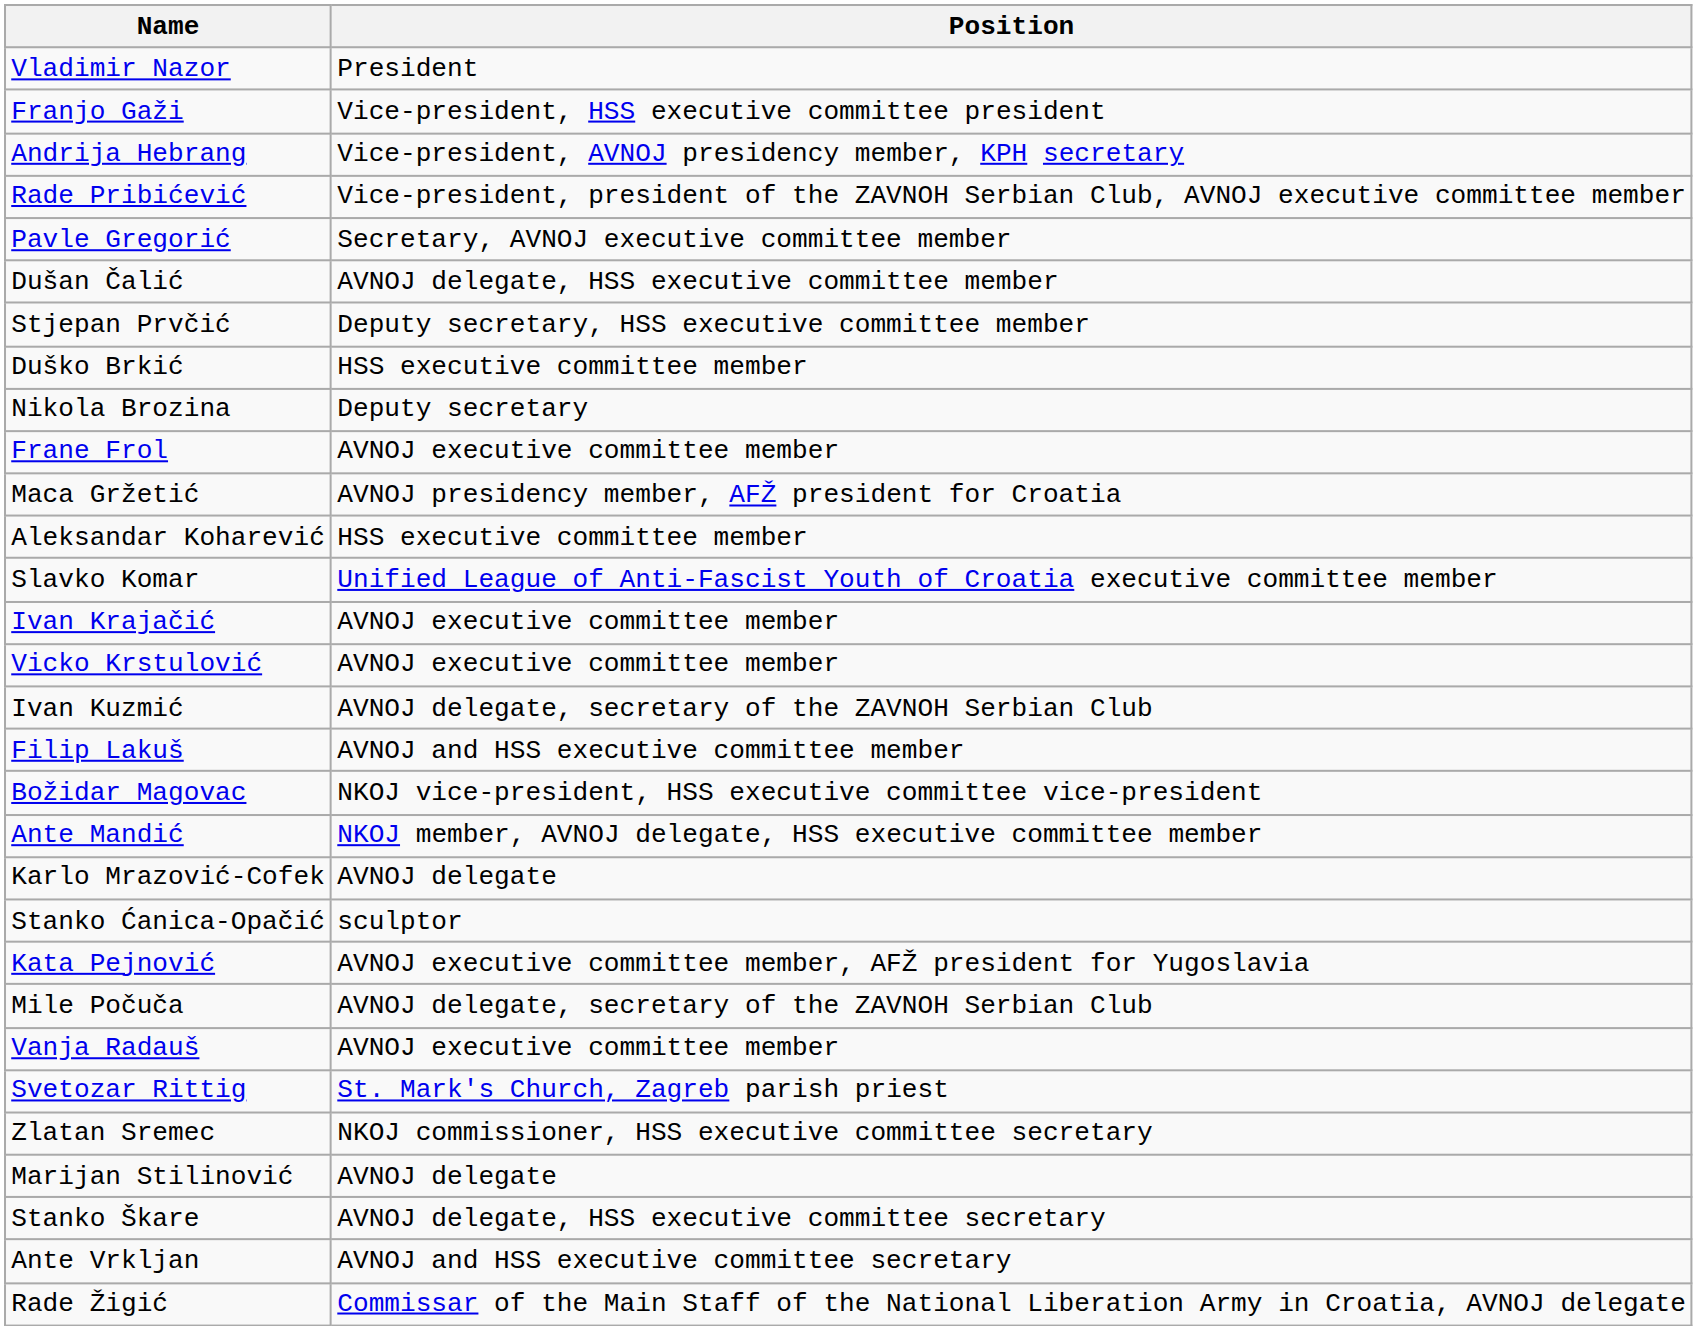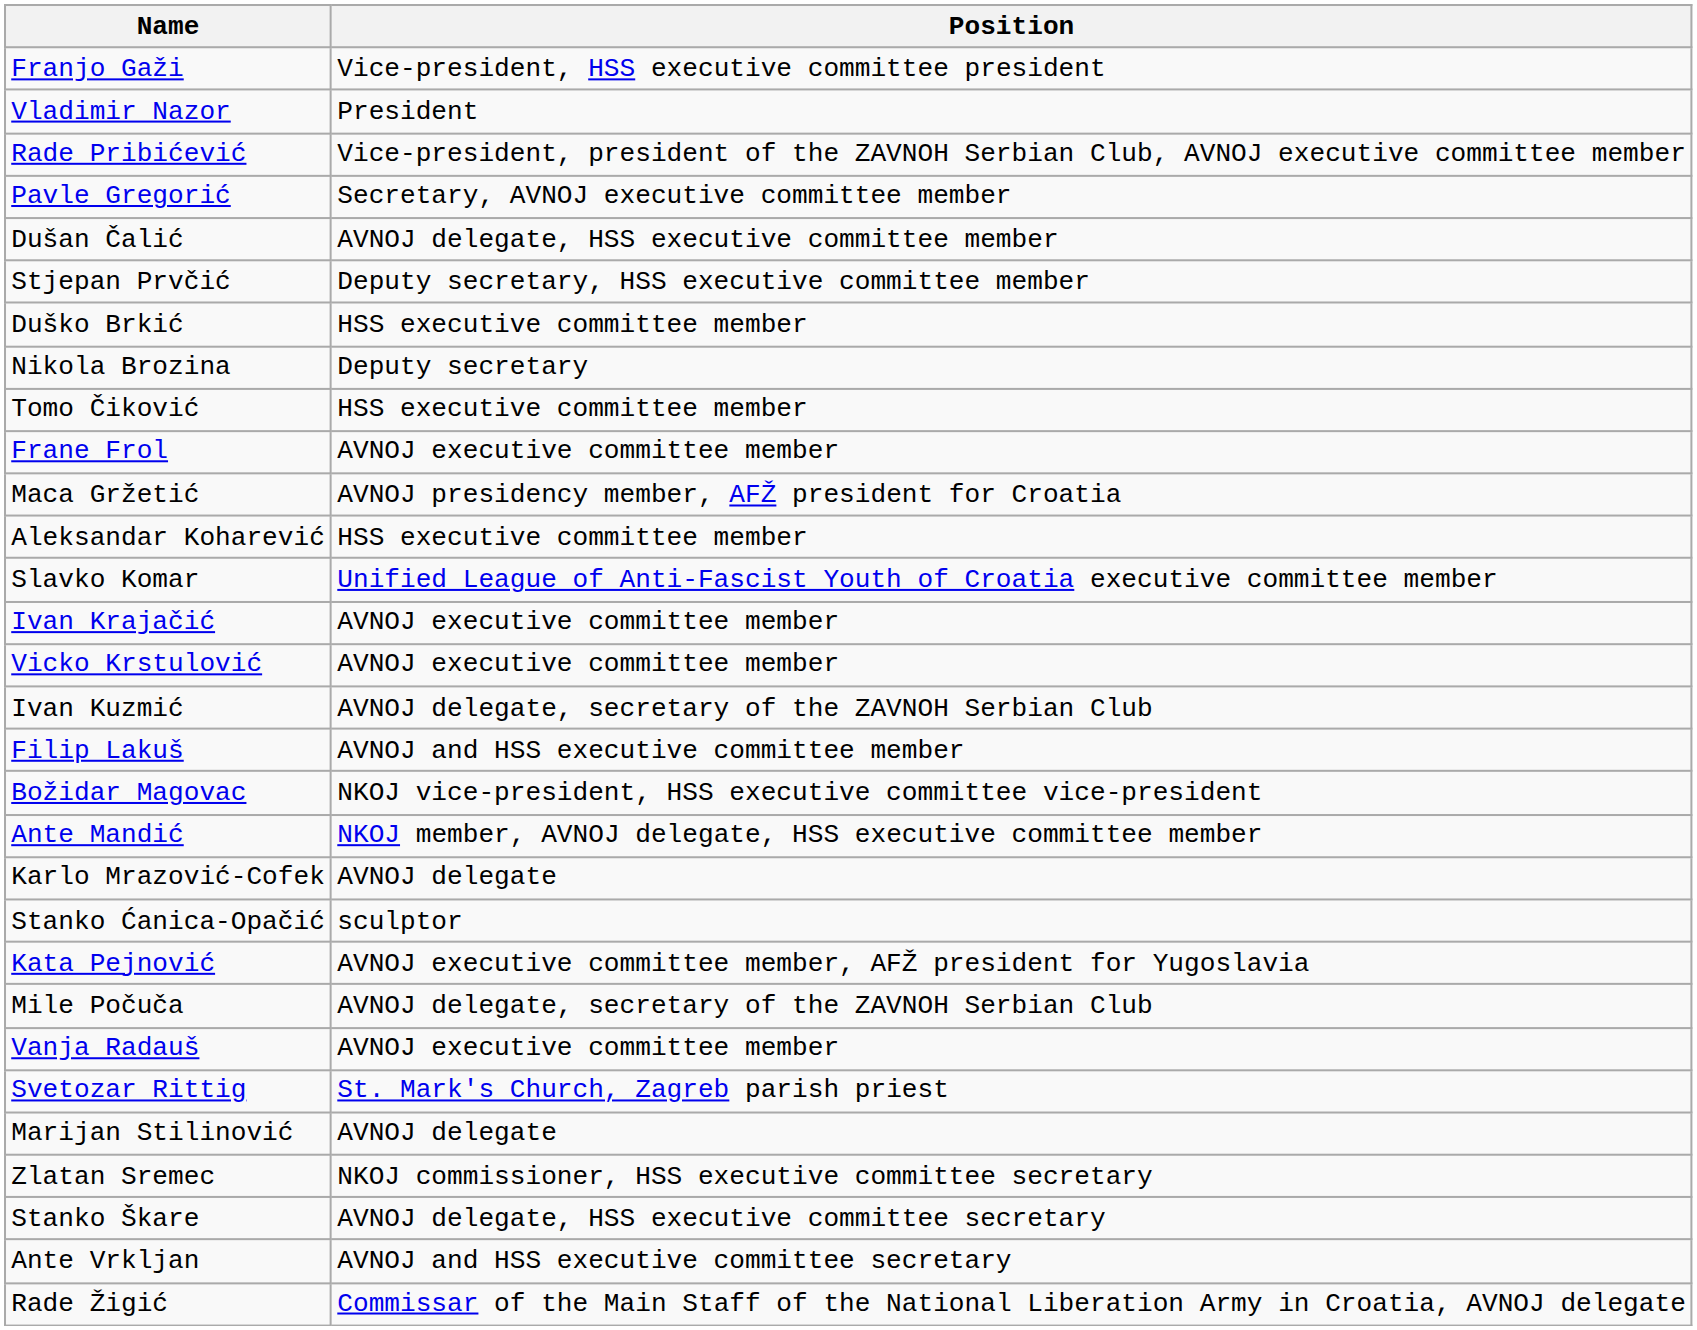rows swapped: Vladimir Nazor <-> Franjo Gaži
- row: Andrija Hebrang | Vice-president, AVNOJ presidency member, KPH secretary
+ row: Tomo Čiković | HSS executive committee member
rows swapped: Zlatan Sremec <-> Marijan Stilinović
